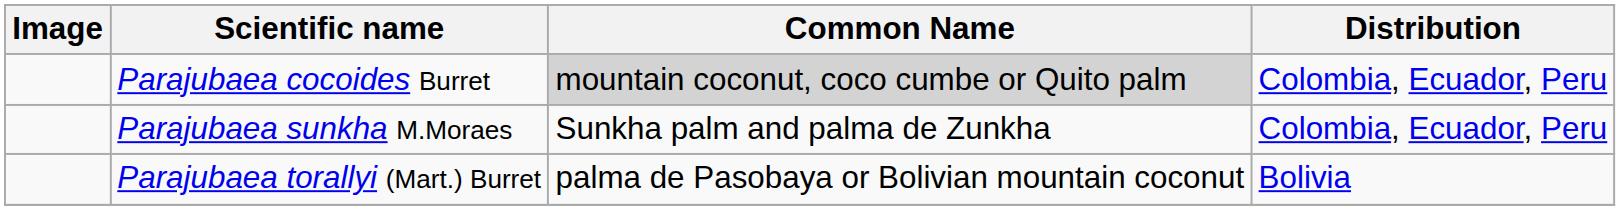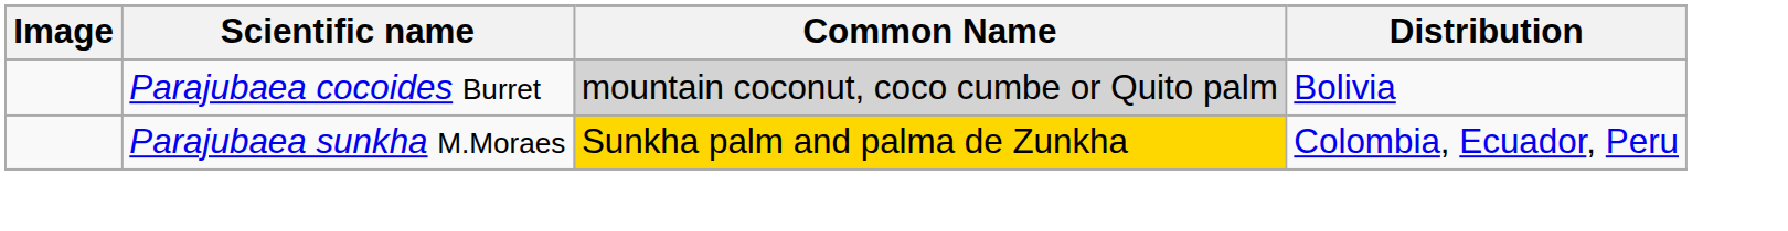Parajubaea cocoides Burret | Distribution: Colombia, Ecuador, Peru -> Bolivia
Parajubaea sunkha M.Moraes | Common Name: no background -> gold background
- row: Parajubaea torallyi (Mart.) Burret | palma de Pasobaya or Bolivian mountain coconut | Bolivia
